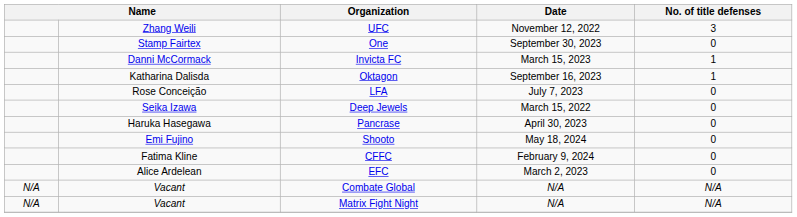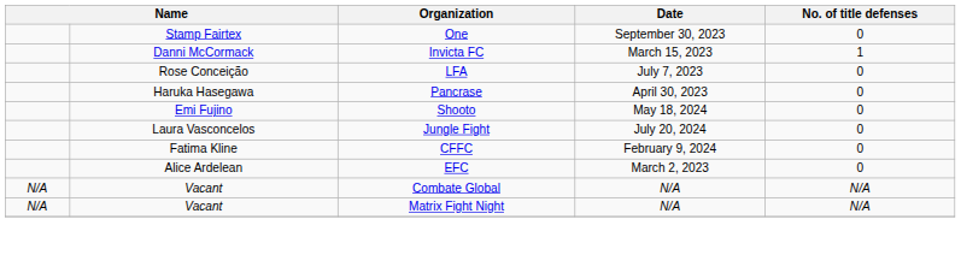- row: Zhang Weili | UFC | November 12, 2022 | 3
- row: Katharina Dalisda | Oktagon | September 16, 2023 | 1
- row: Seika Izawa | Deep Jewels | March 15, 2022 | 0
+ row: Laura Vasconcelos | Jungle Fight | July 20, 2024 | 0
